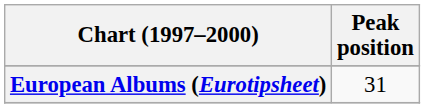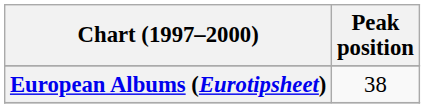European Albums (Eurotipsheet) | Peak position: 31 -> 38
